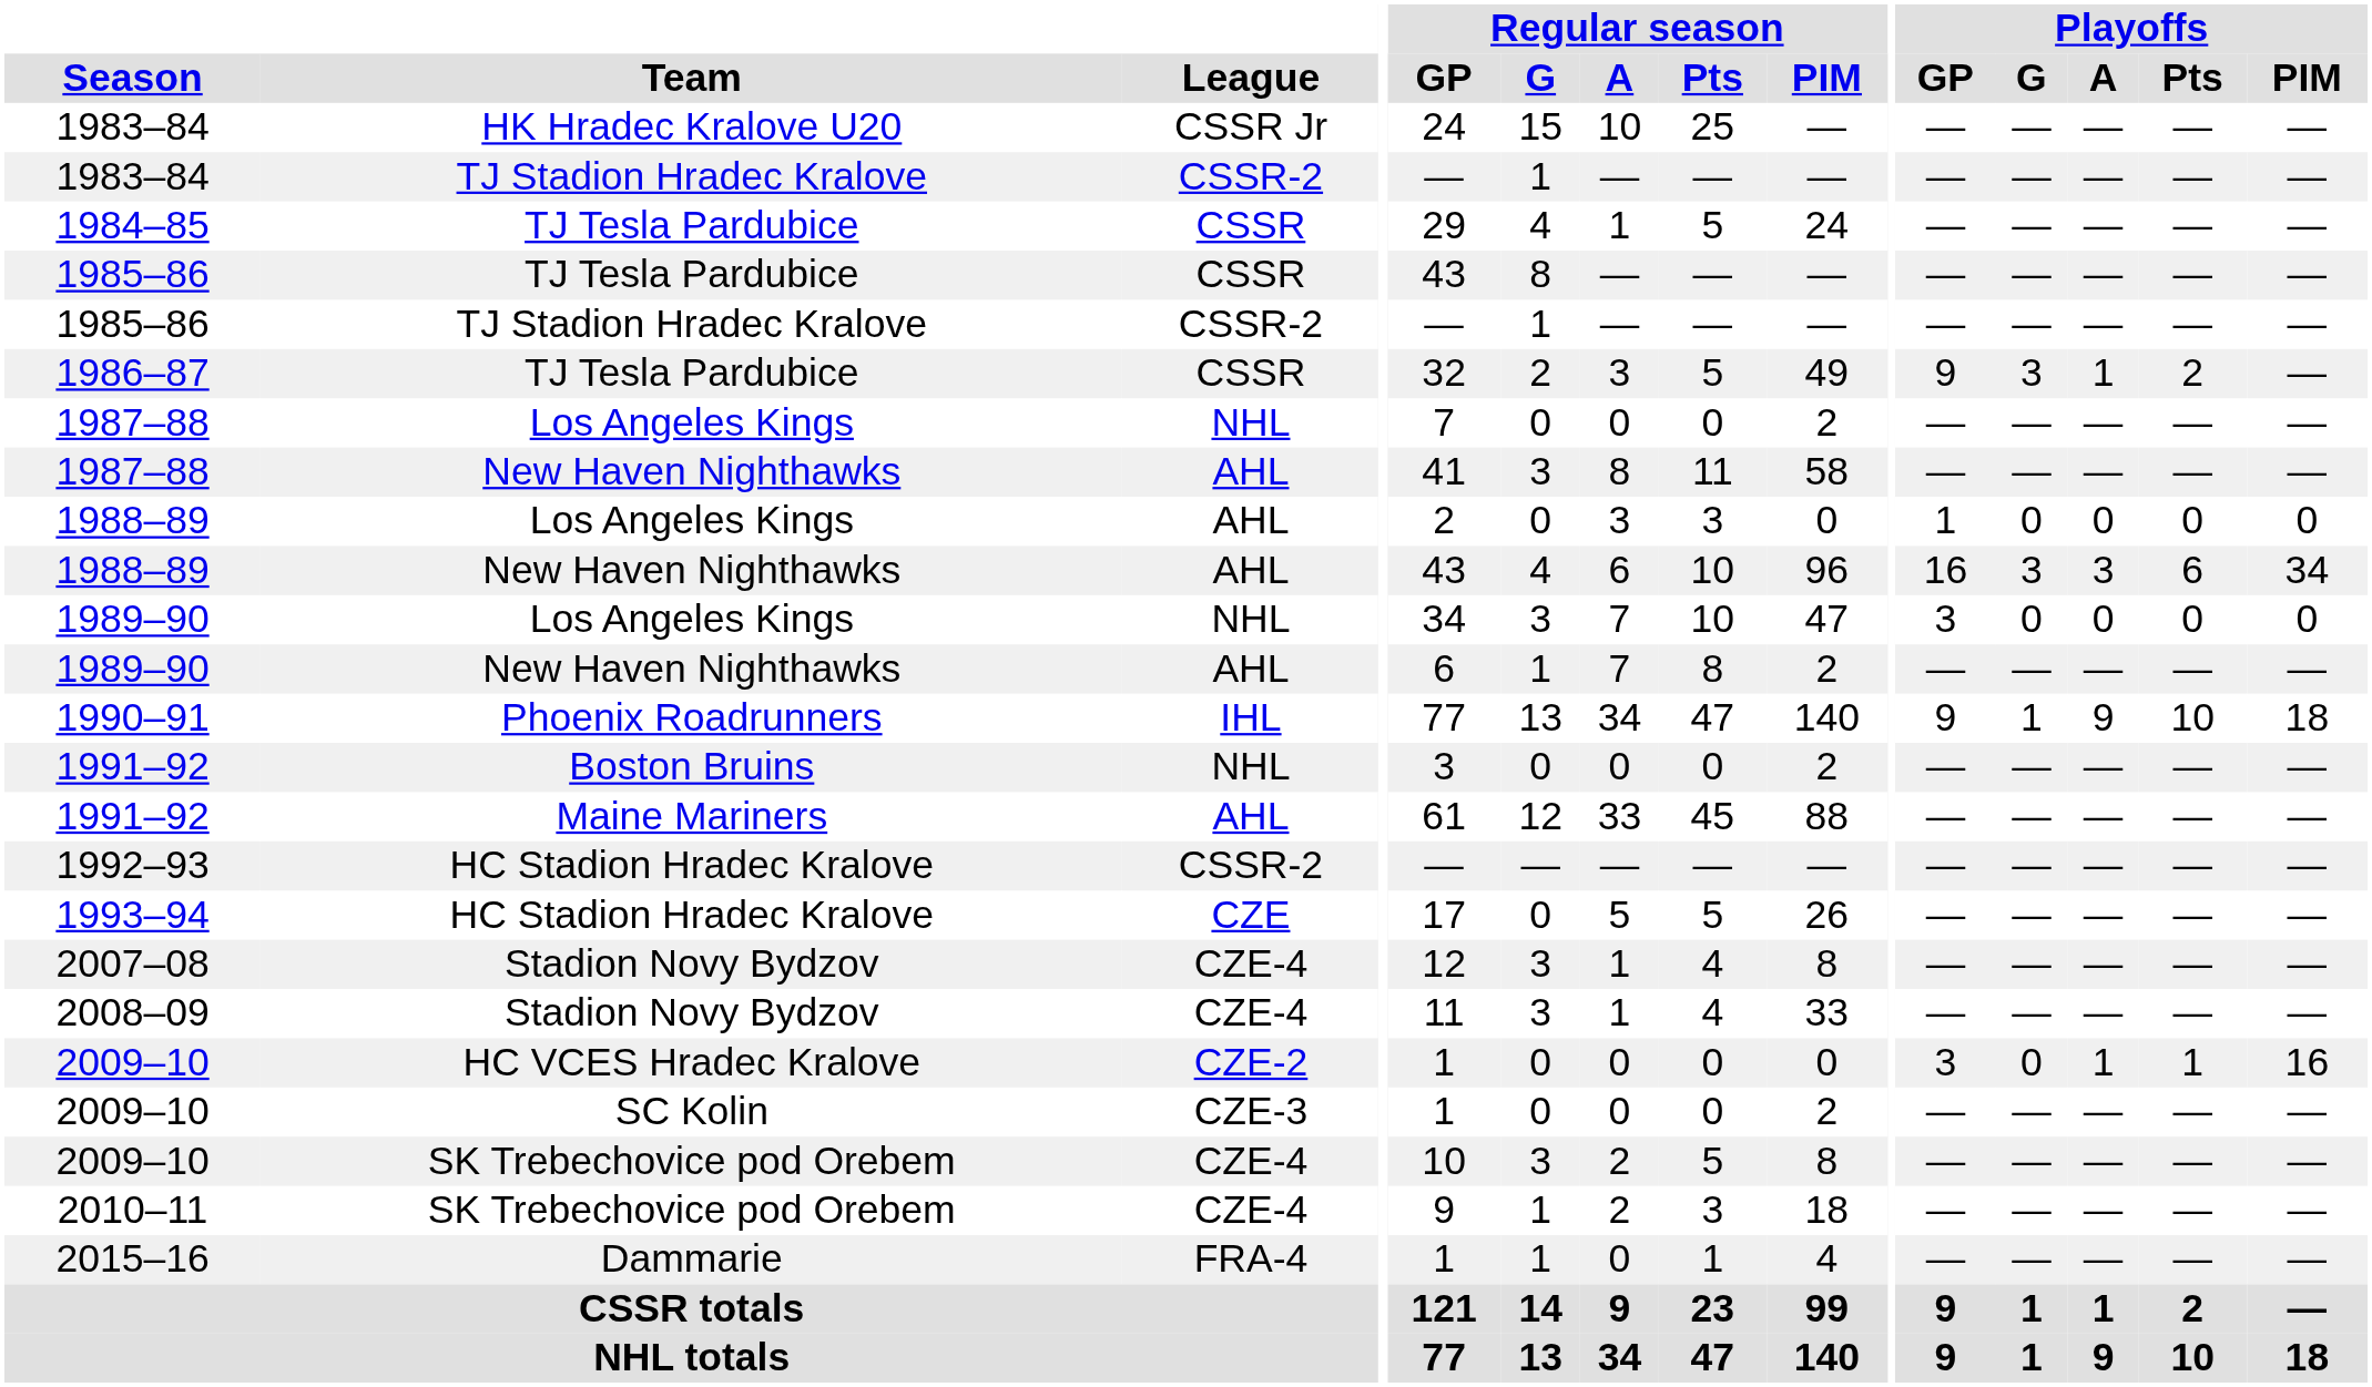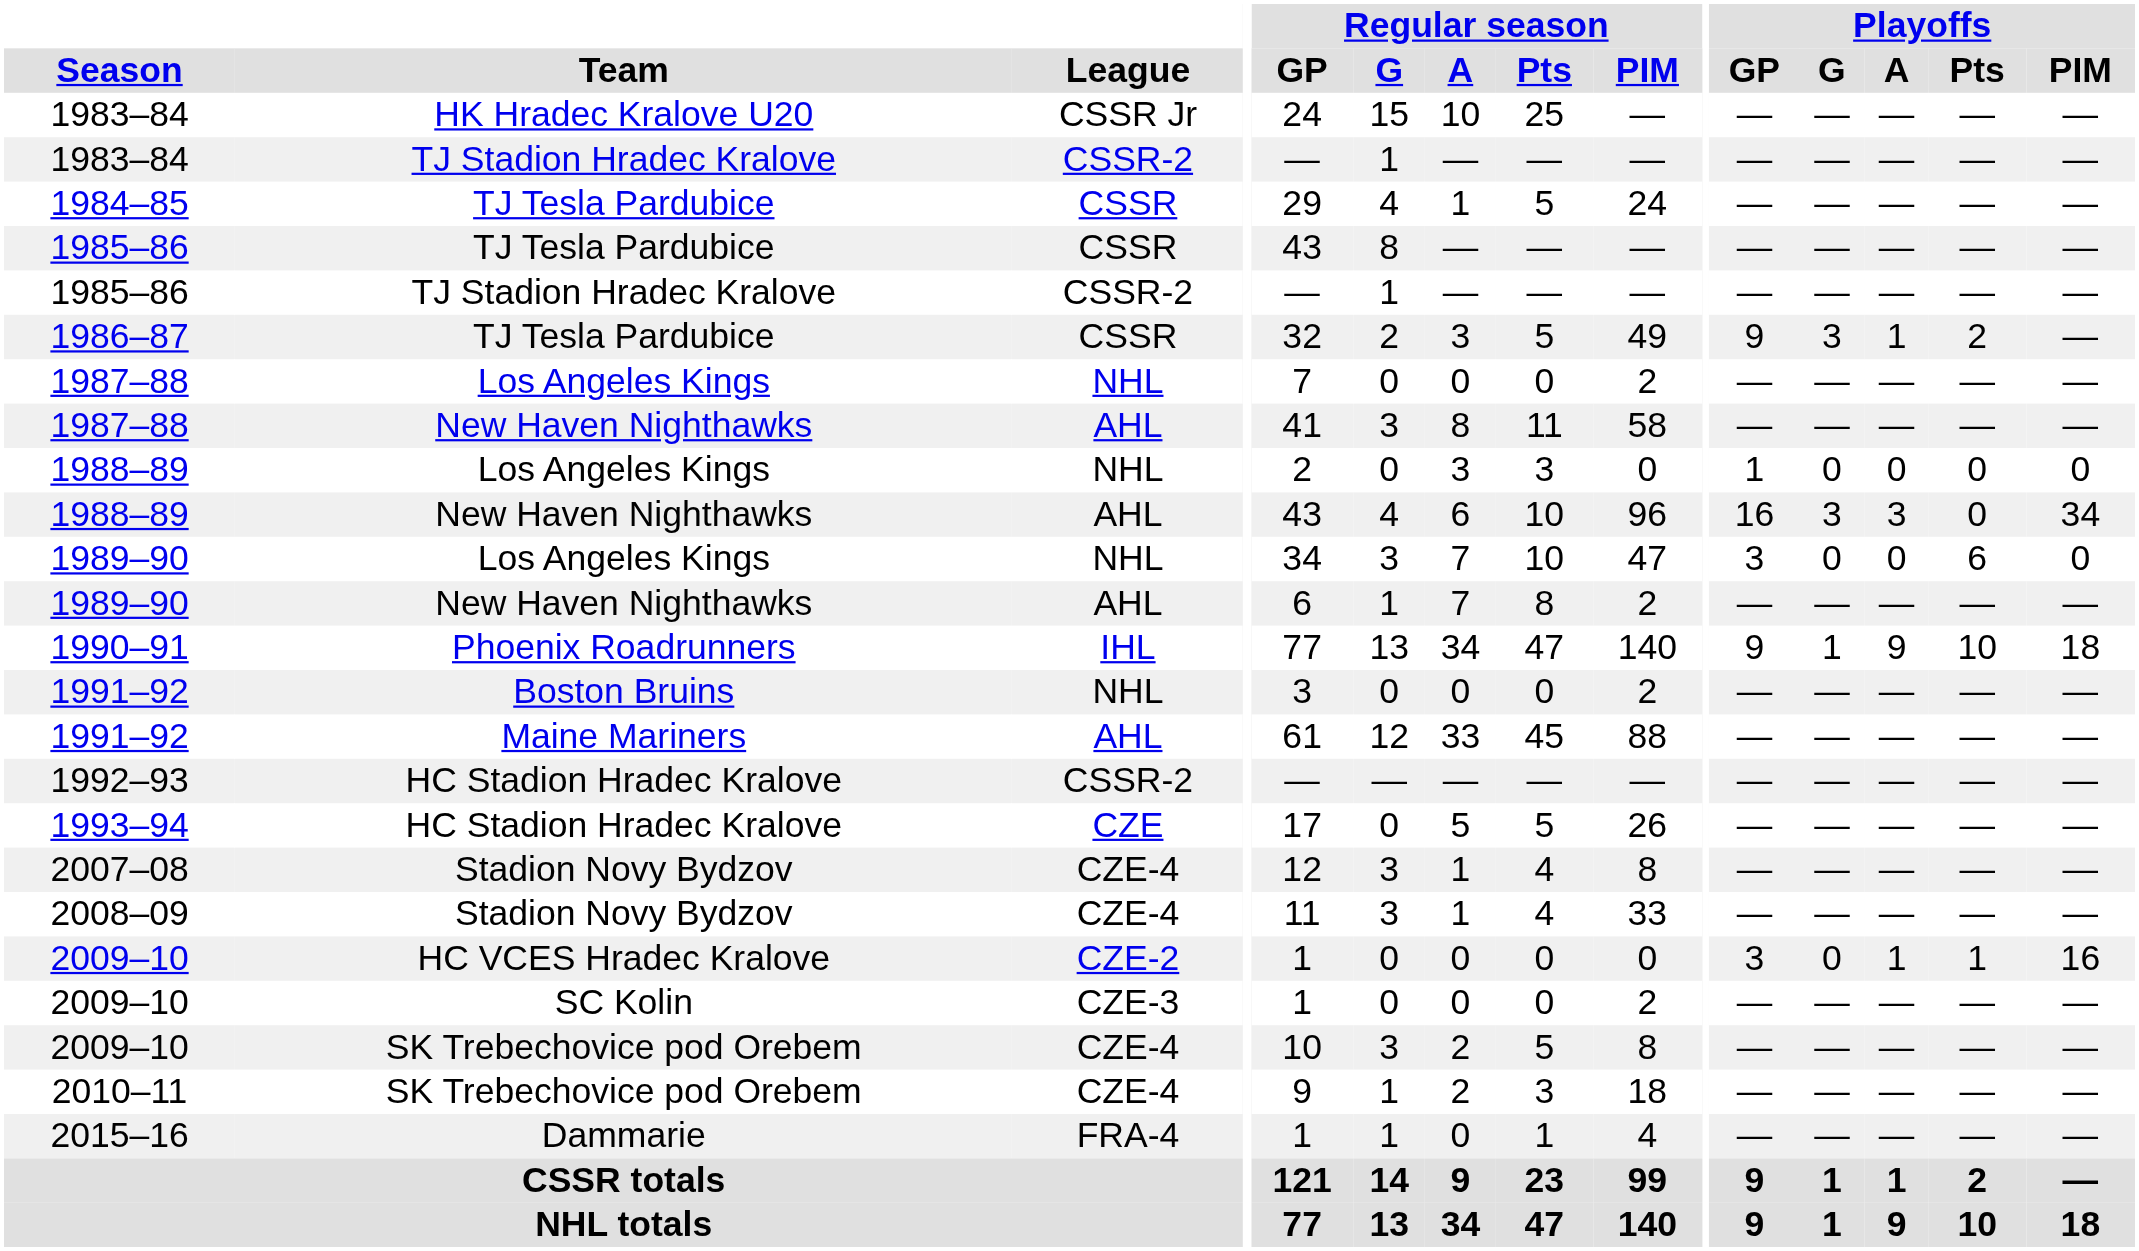1988–89 / Los Angeles Kings | League: AHL -> NHL
1988–89 / New Haven Nighthawks | Playoffs / Pts: 6 -> 0
1989–90 / Los Angeles Kings | Playoffs / Pts: 0 -> 6
